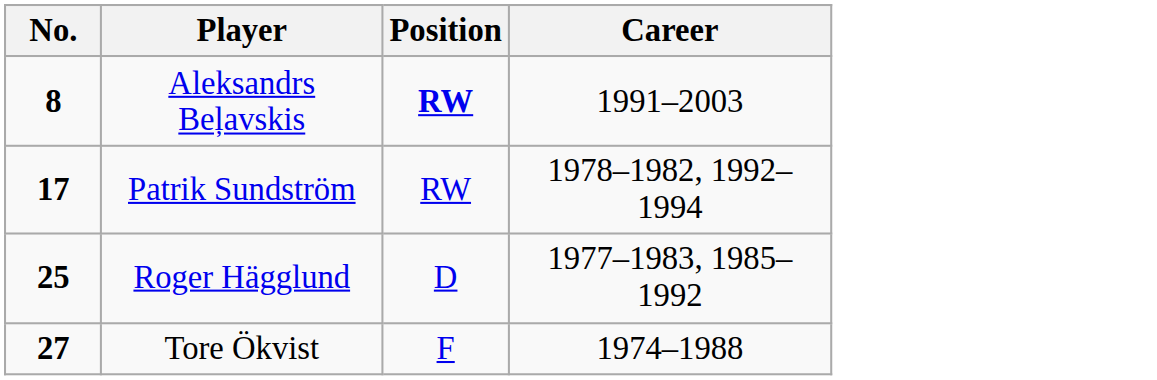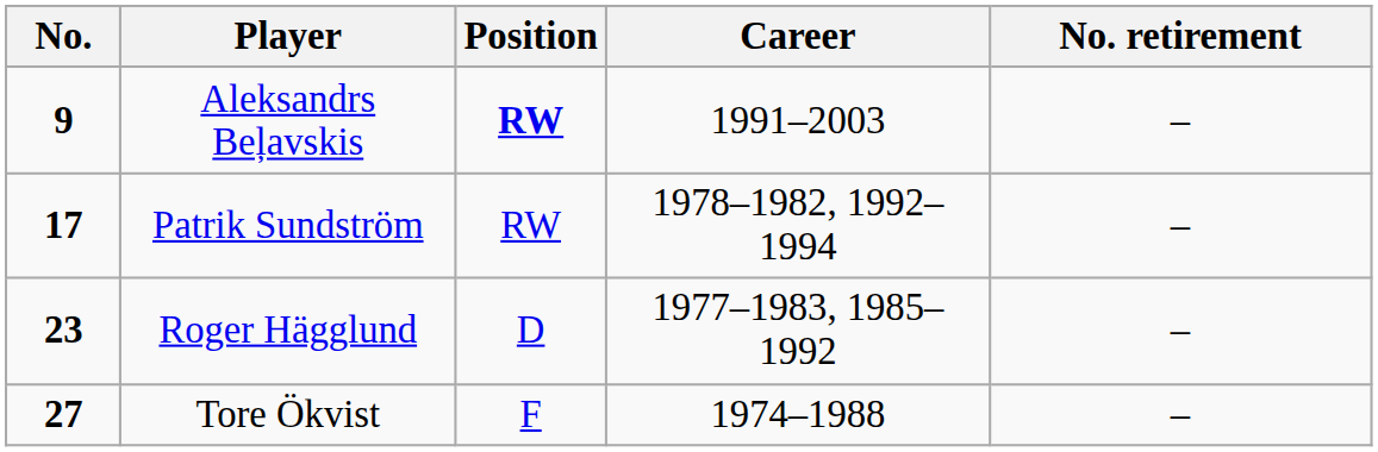+ column: No. retirement | – | – | – | –
Aleksandrs Beļavskis | No.: 8 -> 9
Roger Hägglund | No.: 25 -> 23
